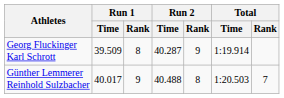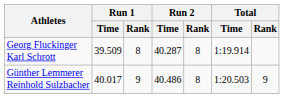Georg Fluckinger Karl Schrott | Run 2 / Rank: 9 -> 8
Günther Lemmerer Reinhold Sulzbacher | Run 2 / Time: 40.488 -> 40.486
Günther Lemmerer Reinhold Sulzbacher | Total / Rank: 7 -> 9
